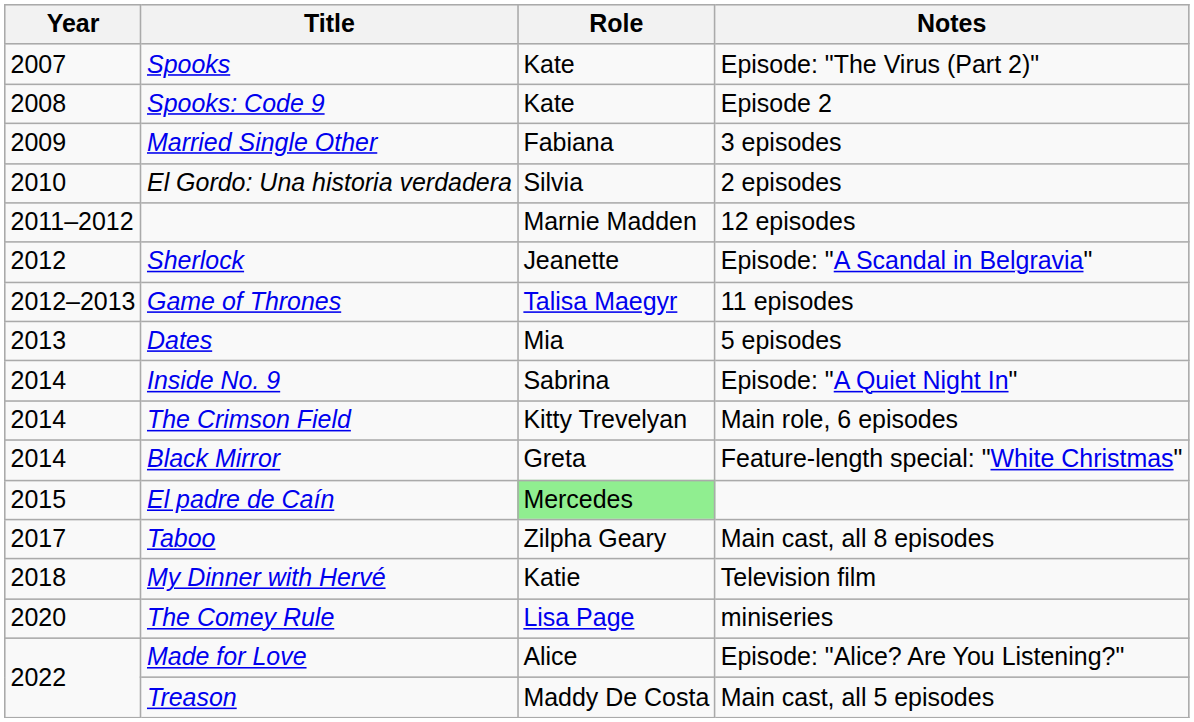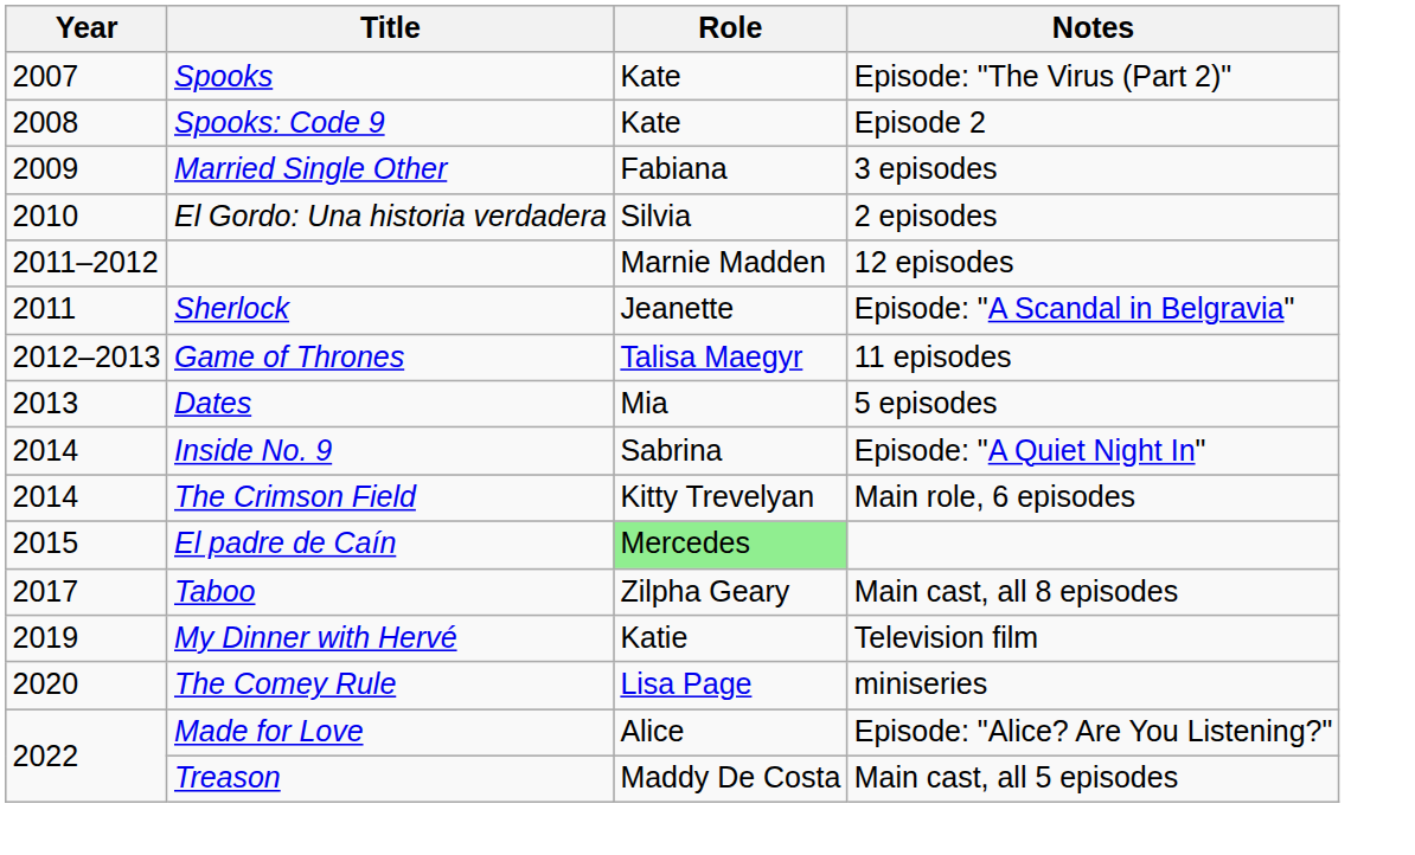Sherlock | Year: 2012 -> 2011
- row: 2014 | Black Mirror | Greta | Feature-length special: "White Christmas"
My Dinner with Hervé | Year: 2018 -> 2019
